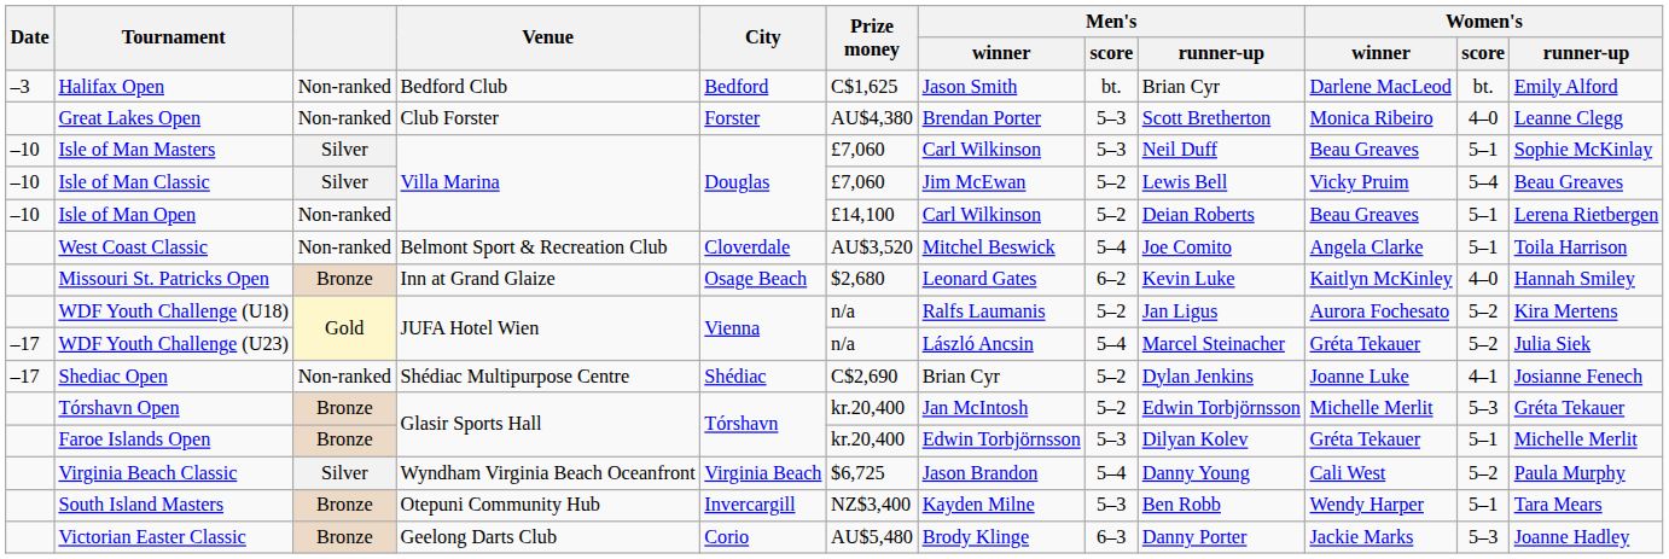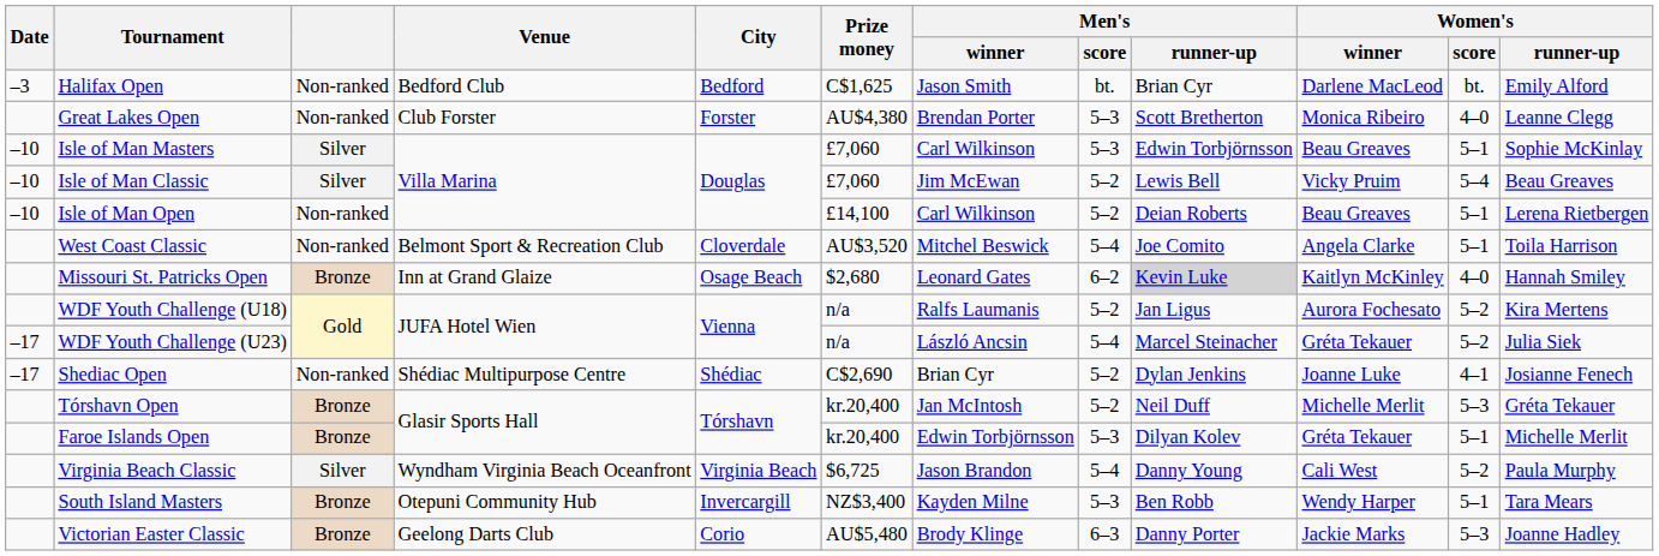Isle of Man Masters | Men's / runner-up: Neil Duff -> Edwin Torbjörnsson
Missouri St. Patricks Open | Men's / runner-up: no background -> lightgrey background
Tórshavn Open | Men's / runner-up: Edwin Torbjörnsson -> Neil Duff
